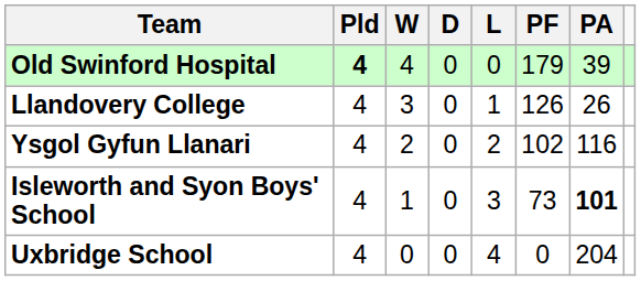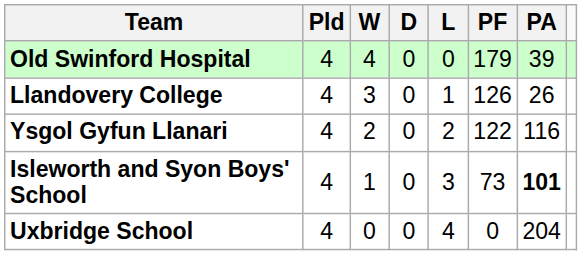Old Swinford Hospital | Pld: bold -> normal
Ysgol Gyfun Llanari | PF: 102 -> 122
